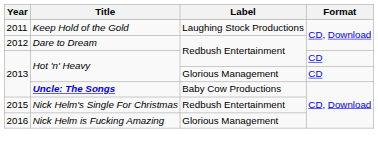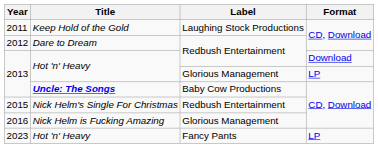2013 / Redbush Entertainment | Format: CD -> Download
2013 / Glorious Management | Format: CD -> LP
+ row: 2023 | Hot 'n' Heavy | Fancy Pants | LP
